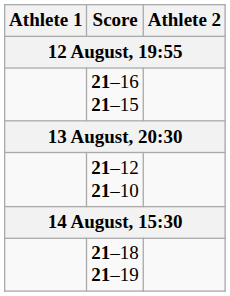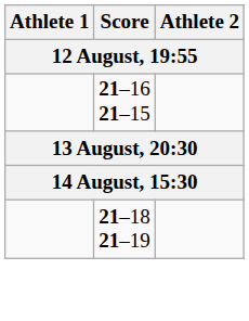- row: 21–12 21–10
